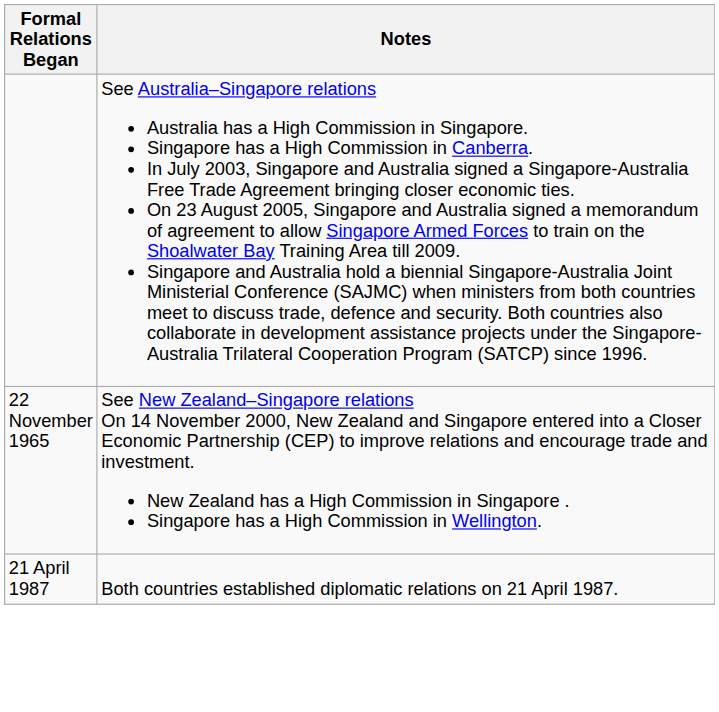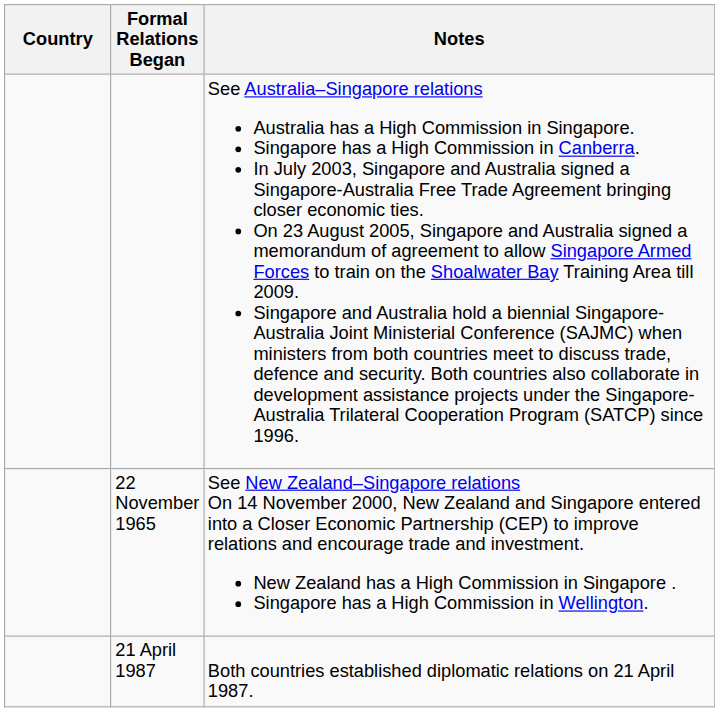+ column: Country
